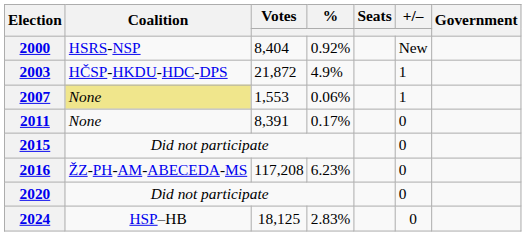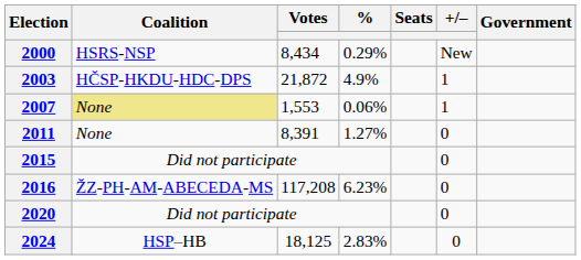2000 | Votes: 8,404 -> 8,434
2000 | %: 0.92% -> 0.29%
2011 | %: 0.17% -> 1.27%
